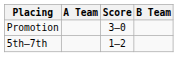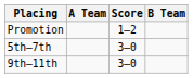Promotion | Score: 3–0 -> 1–2
5th–7th | Score: 1–2 -> 3–0
+ row: 9th–11th | 3–0
